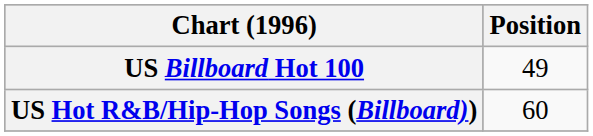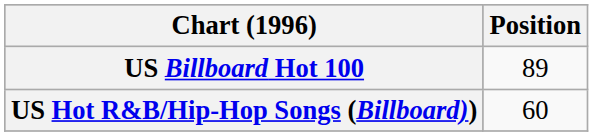US Billboard Hot 100 | Position: 49 -> 89
